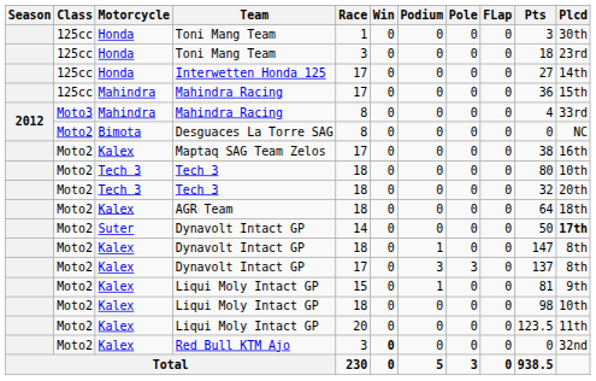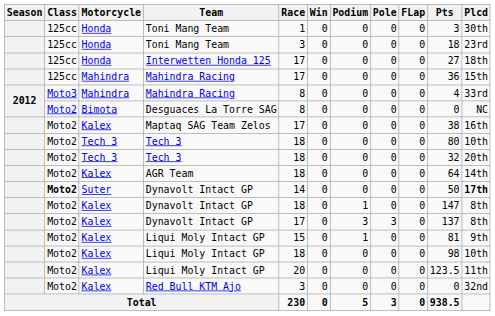Interwetten Honda 125 | Plcd: 14th -> 18th
AGR Team | Plcd: 18th -> 14th
Suter / Dynavolt Intact GP | Class: normal -> bold
Red Bull KTM Ajo | Win: bold -> normal
